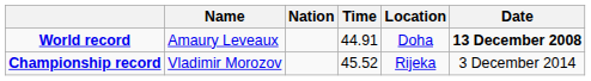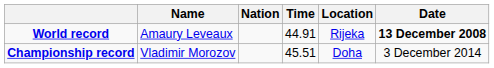World record | Location: Doha -> Rijeka
Championship record | Time: 45.52 -> 45.51
Championship record | Location: Rijeka -> Doha
